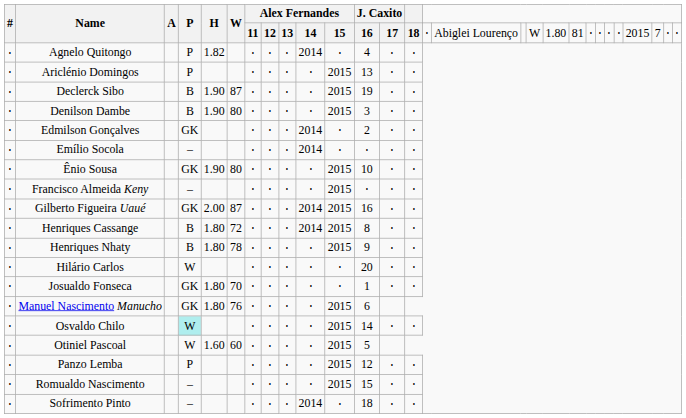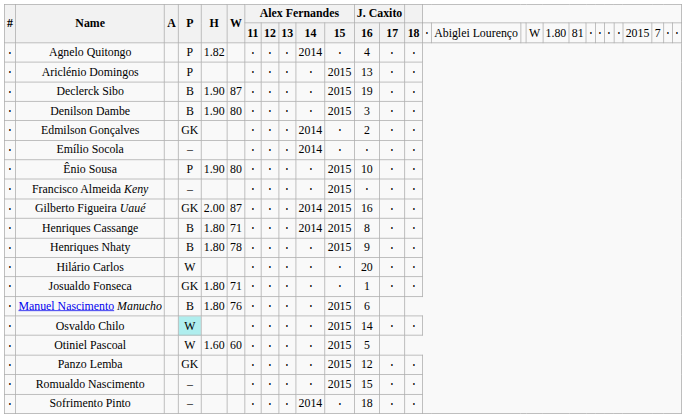Ênio Sousa | P: GK -> P
Henriques Cassange | W: 72 -> 71
Josualdo Fonseca | W: 70 -> 71
Manuel Nascimento Manucho | P: GK -> B
Panzo Lemba | P: P -> GK
